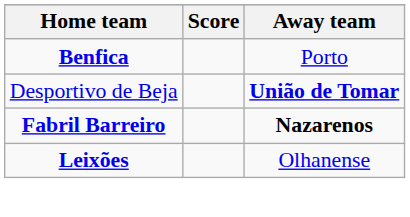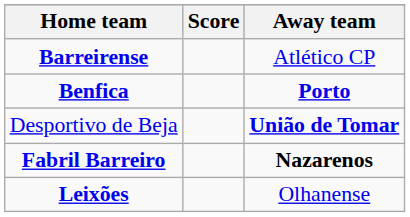+ row: Barreirense | Atlético CP
Benfica | Away team: normal -> bold
